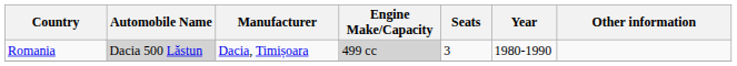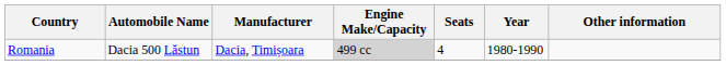Romania | Automobile Name: lightgrey background -> no background
Romania | Seats: 3 -> 4
